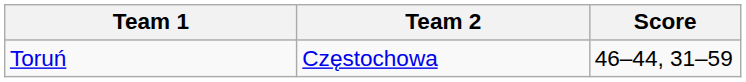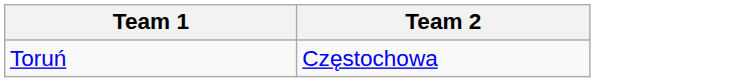- column: Score | 46–44, 31–59
